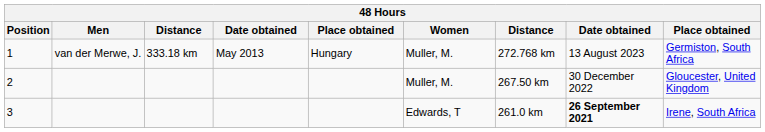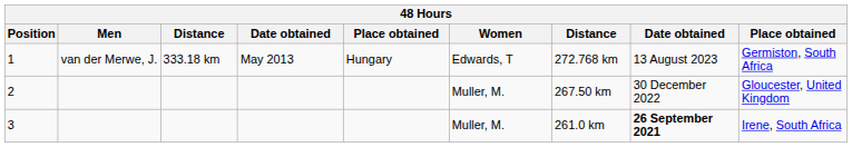1 | Women: Muller, M. -> Edwards, T
3 | Women: Edwards, T -> Muller, M.
